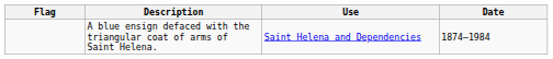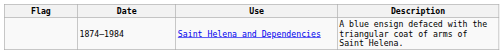columns swapped: Date <-> Description
